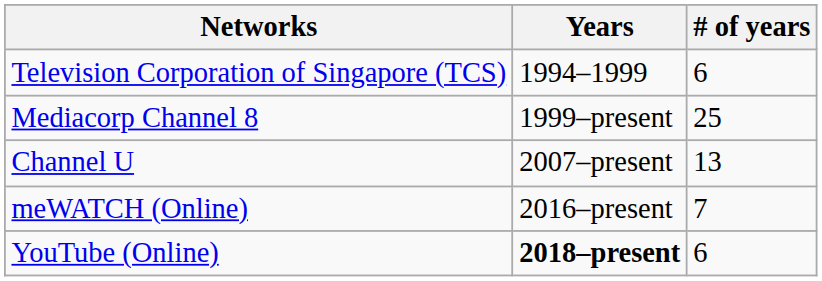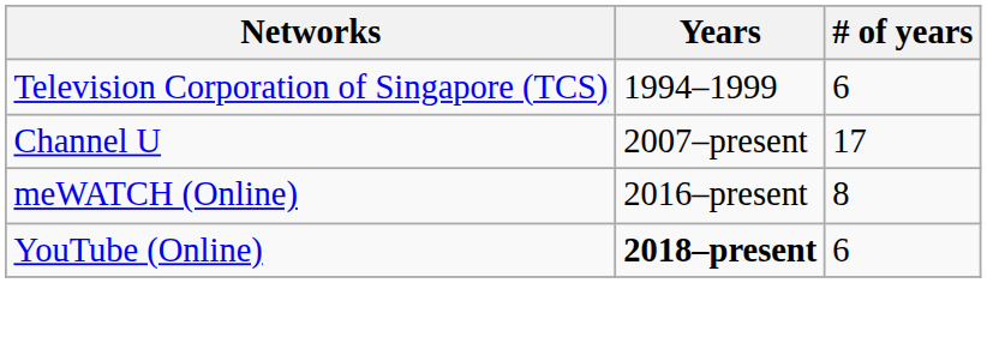- row: Mediacorp Channel 8 | 1999–present | 25
Channel U | # of years: 13 -> 17
meWATCH (Online) | # of years: 7 -> 8
